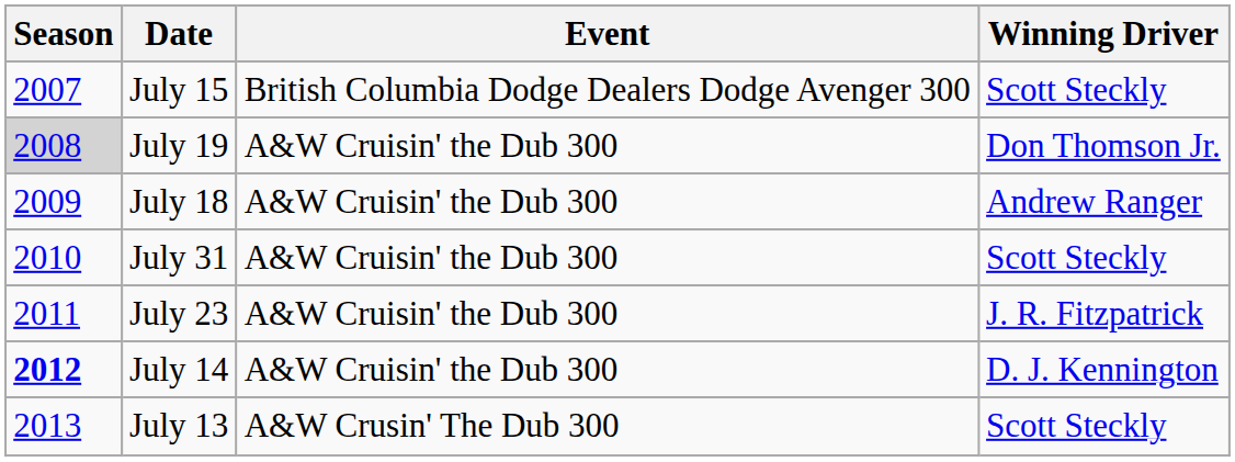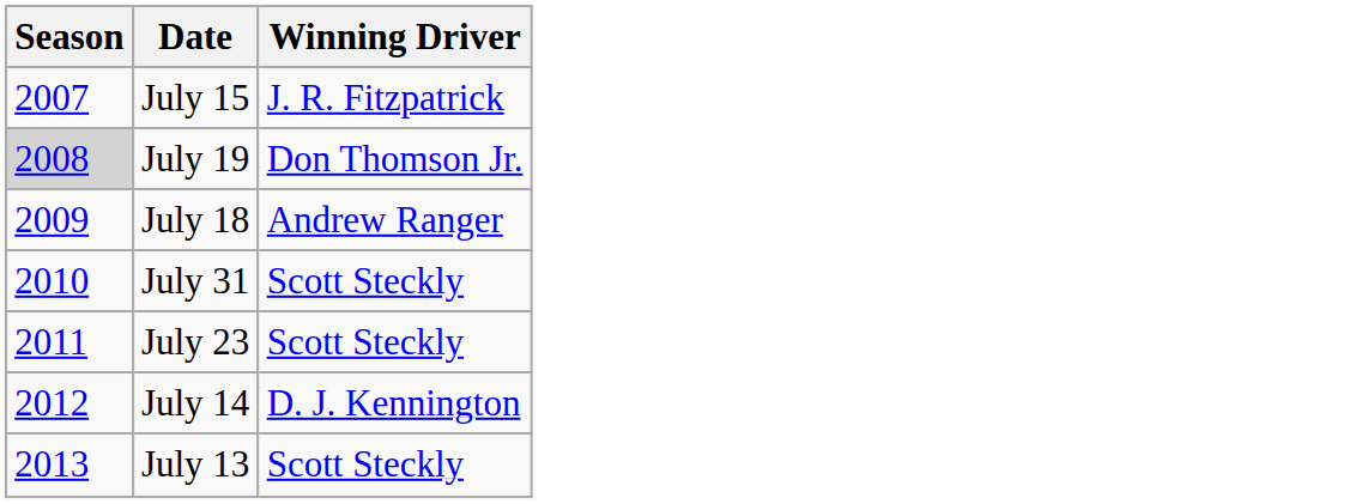- column: Event | British Columbia Dodge Dealers Dodge Avenger 300 | A&W Cruisin' the Dub 300 | A&W Cruisin' the Dub 300 | A&W Cruisin' the Dub 300 | A&W Cruisin' the Dub 300 | A&W Cruisin' the Dub 300 | A&W Crusin' The Dub 300
July 15 | Winning Driver: Scott Steckly -> J. R. Fitzpatrick
July 23 | Winning Driver: J. R. Fitzpatrick -> Scott Steckly
July 14 | Season: bold -> normal
